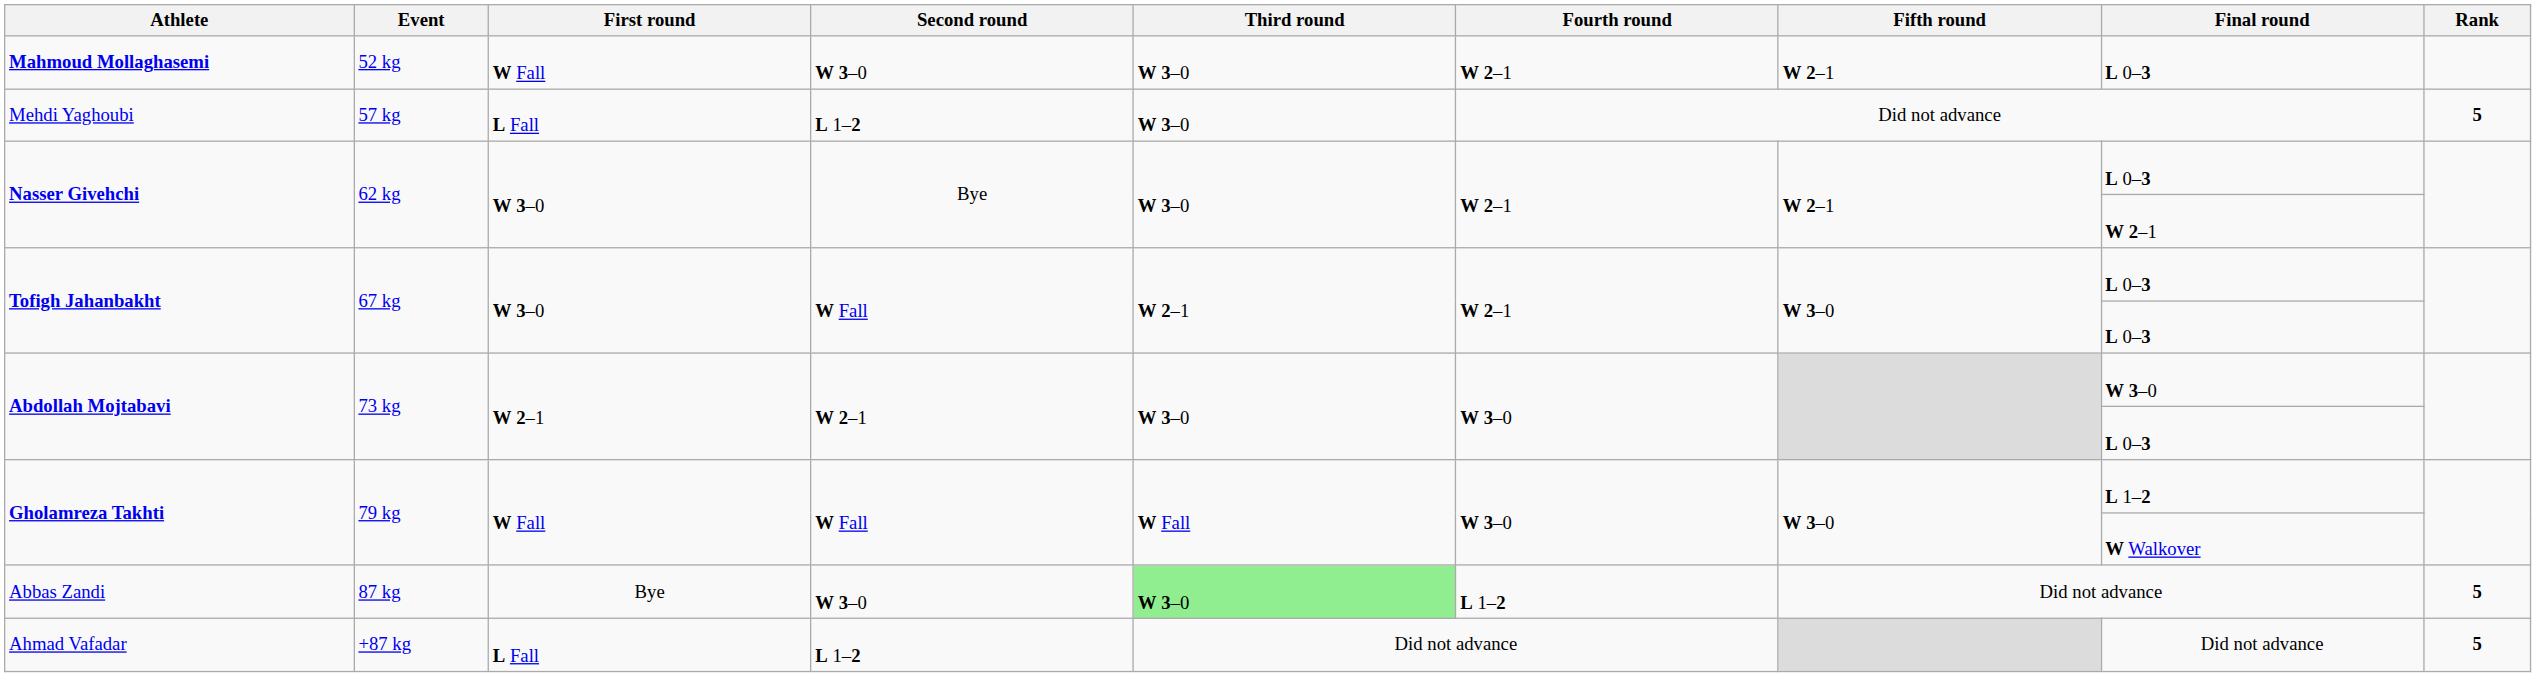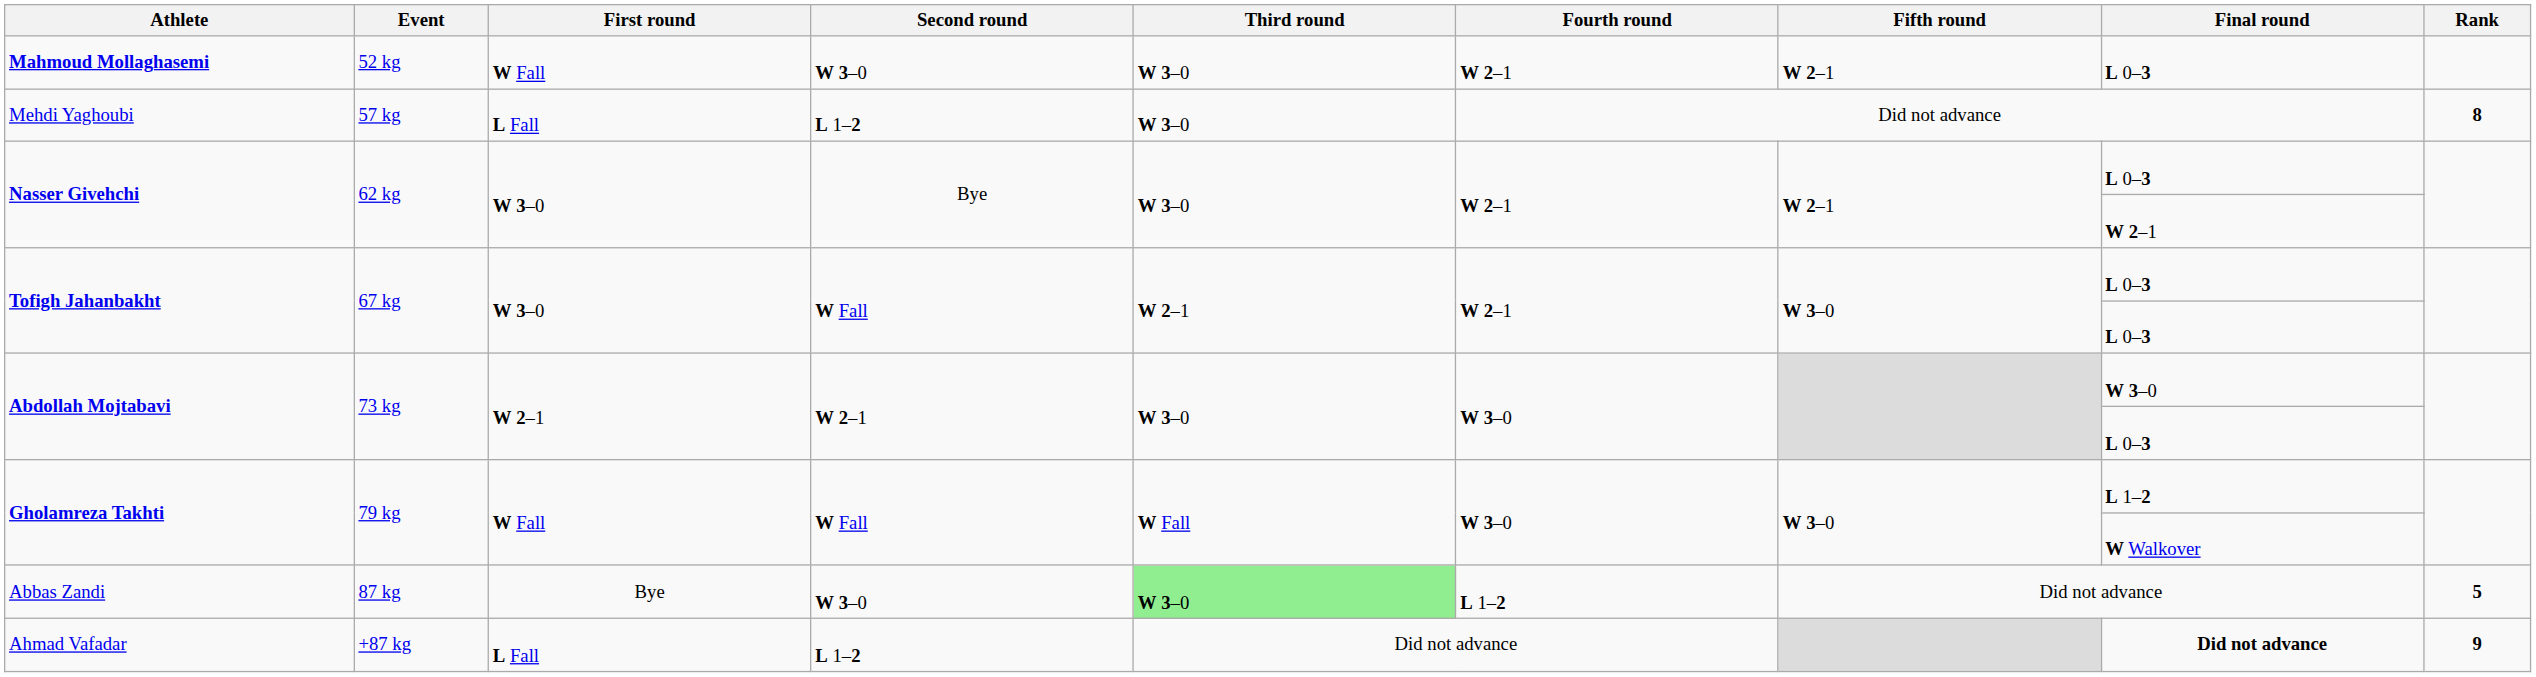Mehdi Yaghoubi | Rank: 5 -> 8
Ahmad Vafadar | Final round: normal -> bold
Ahmad Vafadar | Rank: 5 -> 9
